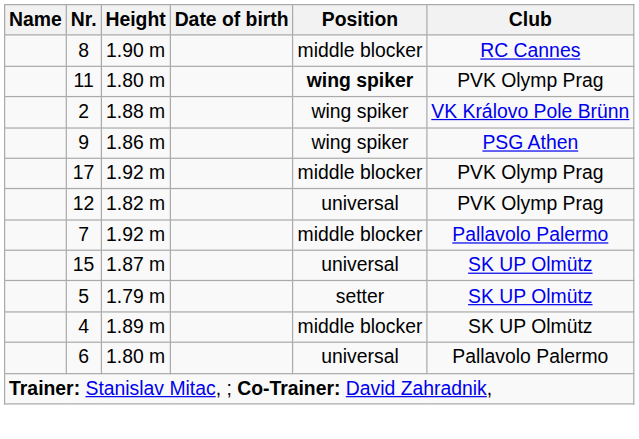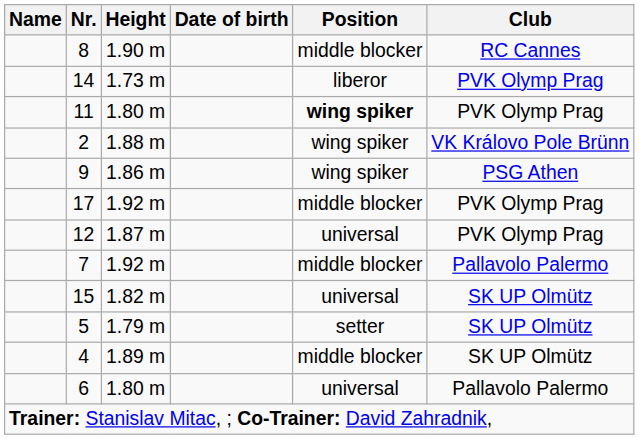+ row: 14 | 1.73 m | liberor | PVK Olymp Prag
12 | Height: 1.82 m -> 1.87 m
15 | Height: 1.87 m -> 1.82 m
